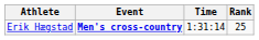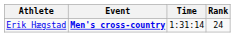Erik Hægstad | Rank: 25 -> 24
